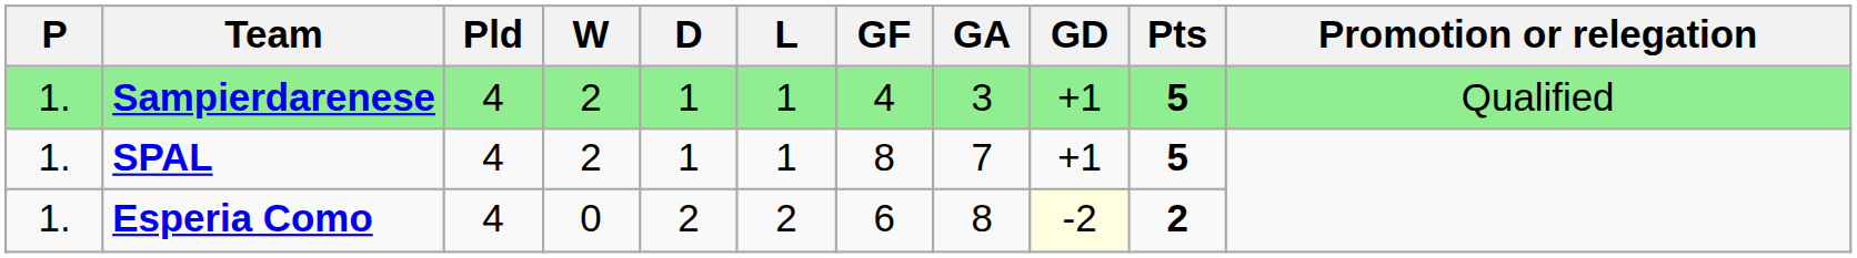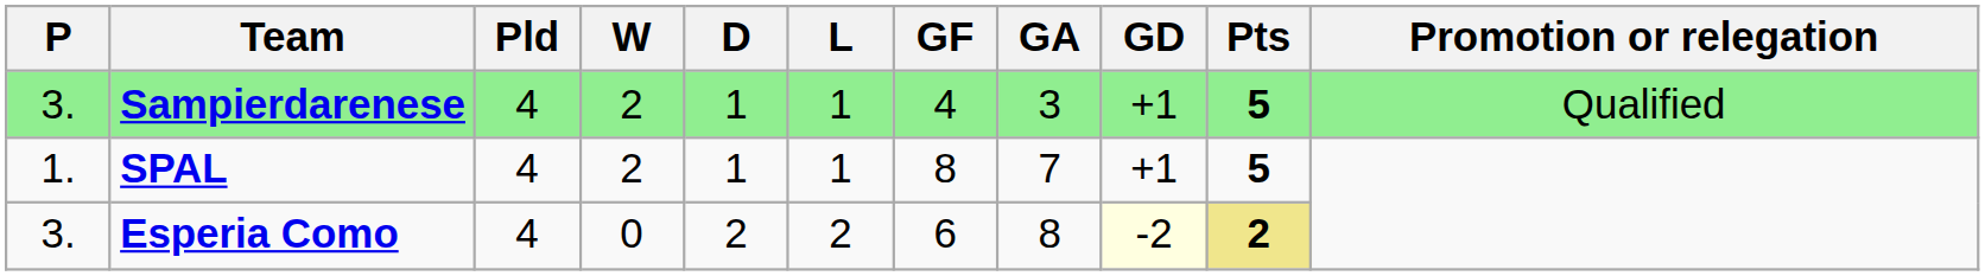Sampierdarenese | P: 1. -> 3.
Esperia Como | P: 1. -> 3.
Esperia Como | Pts: no background -> khaki background
